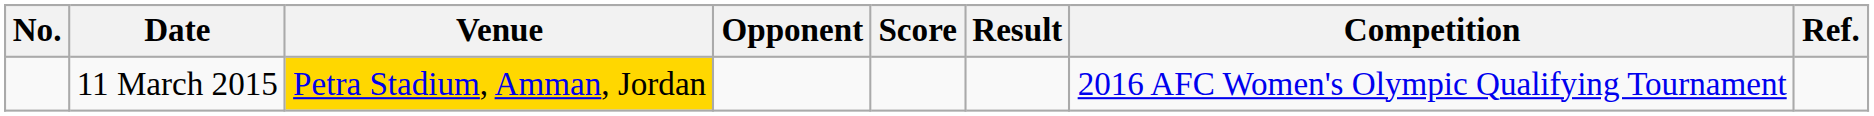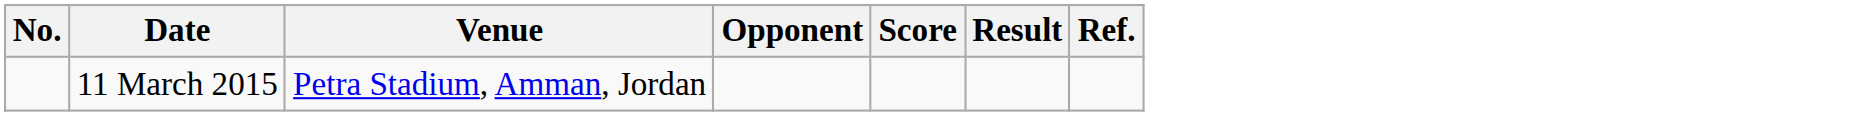- column: Competition | 2016 AFC Women's Olympic Qualifying Tournament
11 March 2015 | Venue: gold background -> no background
